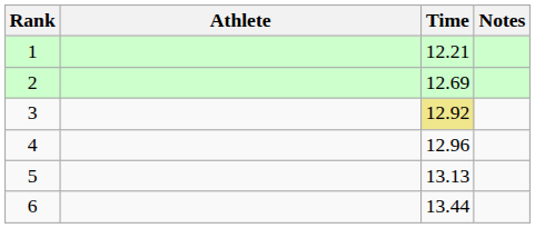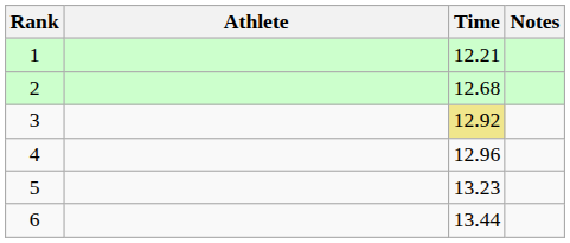2 | Time: 12.69 -> 12.68
5 | Time: 13.13 -> 13.23
